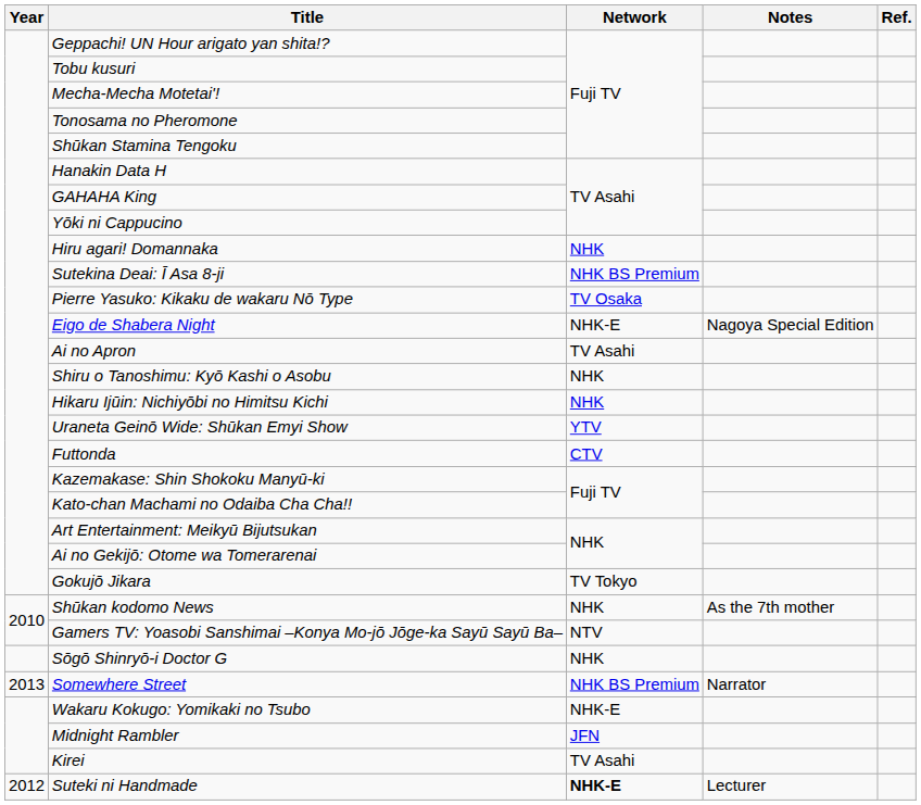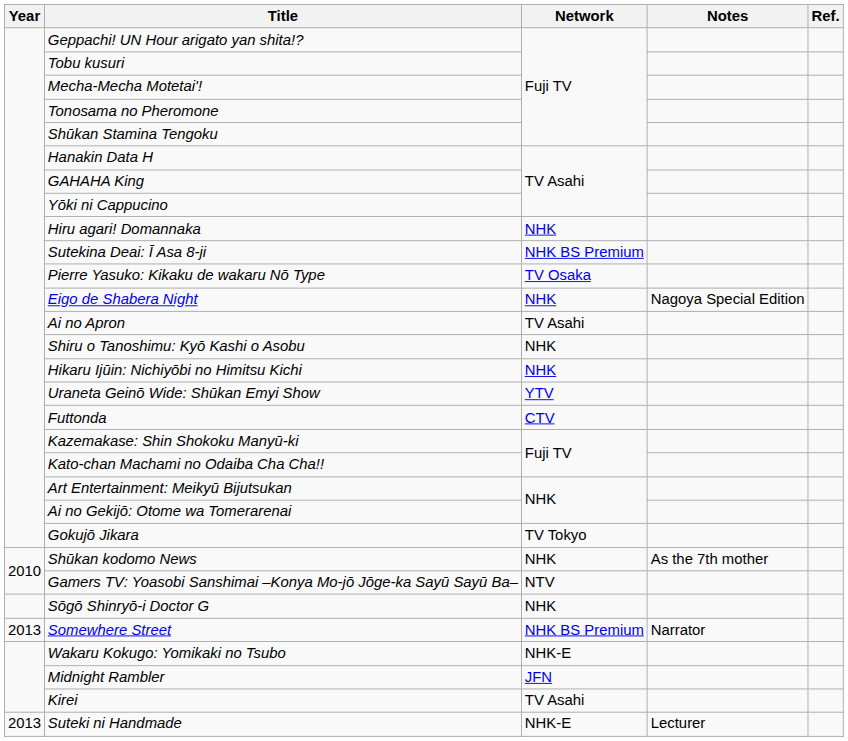Eigo de Shabera Night | Network: NHK-E -> NHK
Suteki ni Handmade | Year: 2012 -> 2013
Suteki ni Handmade | Network: bold -> normal
